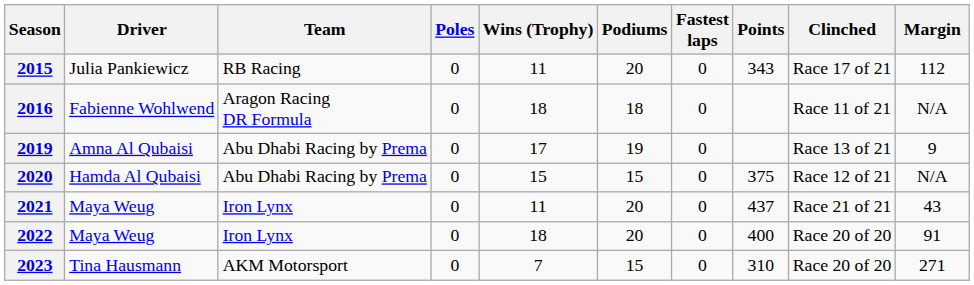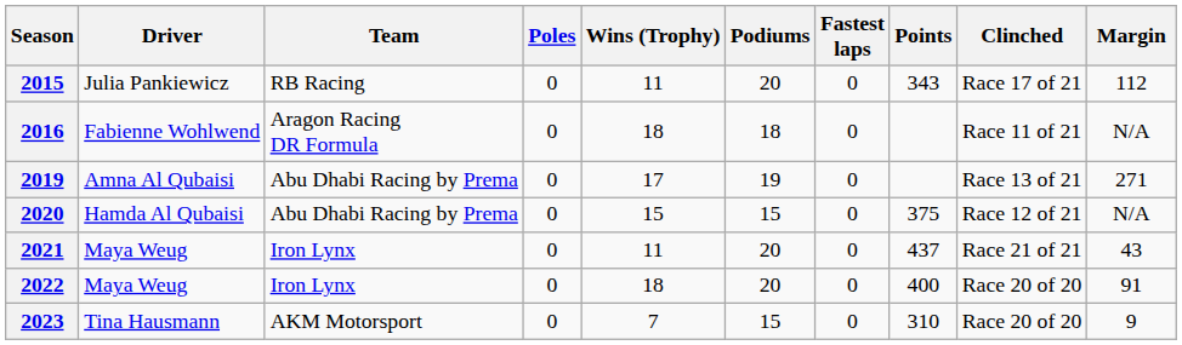2019 | Margin: 9 -> 271
2023 | Margin: 271 -> 9
